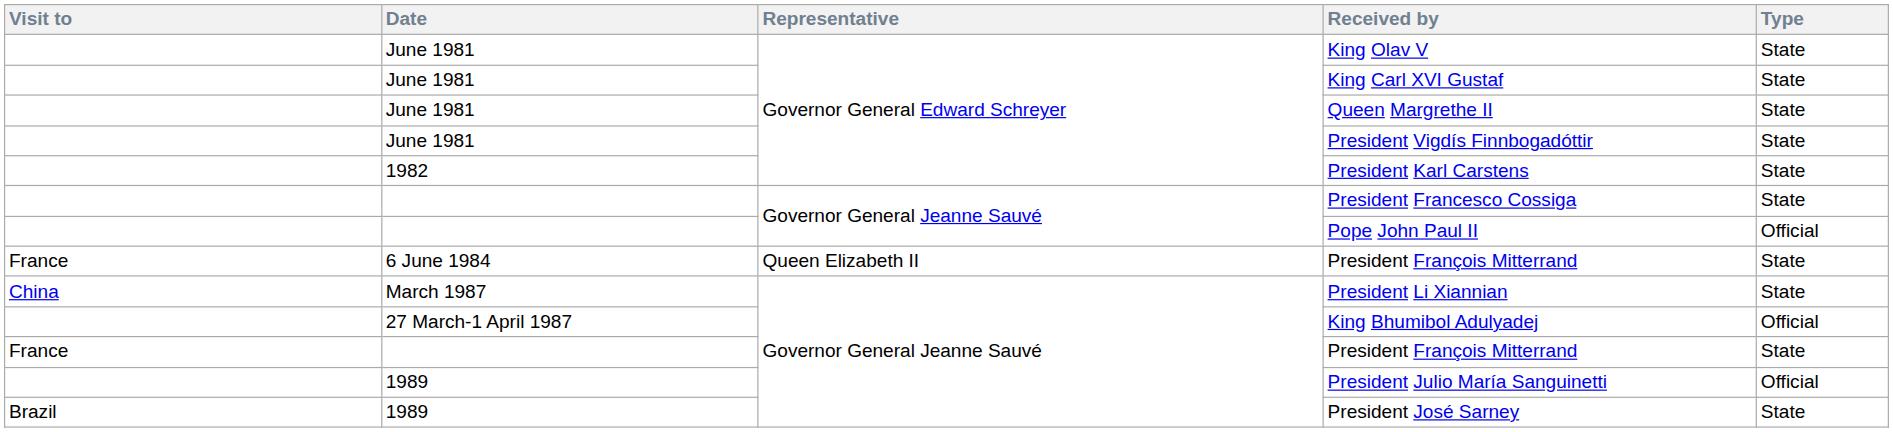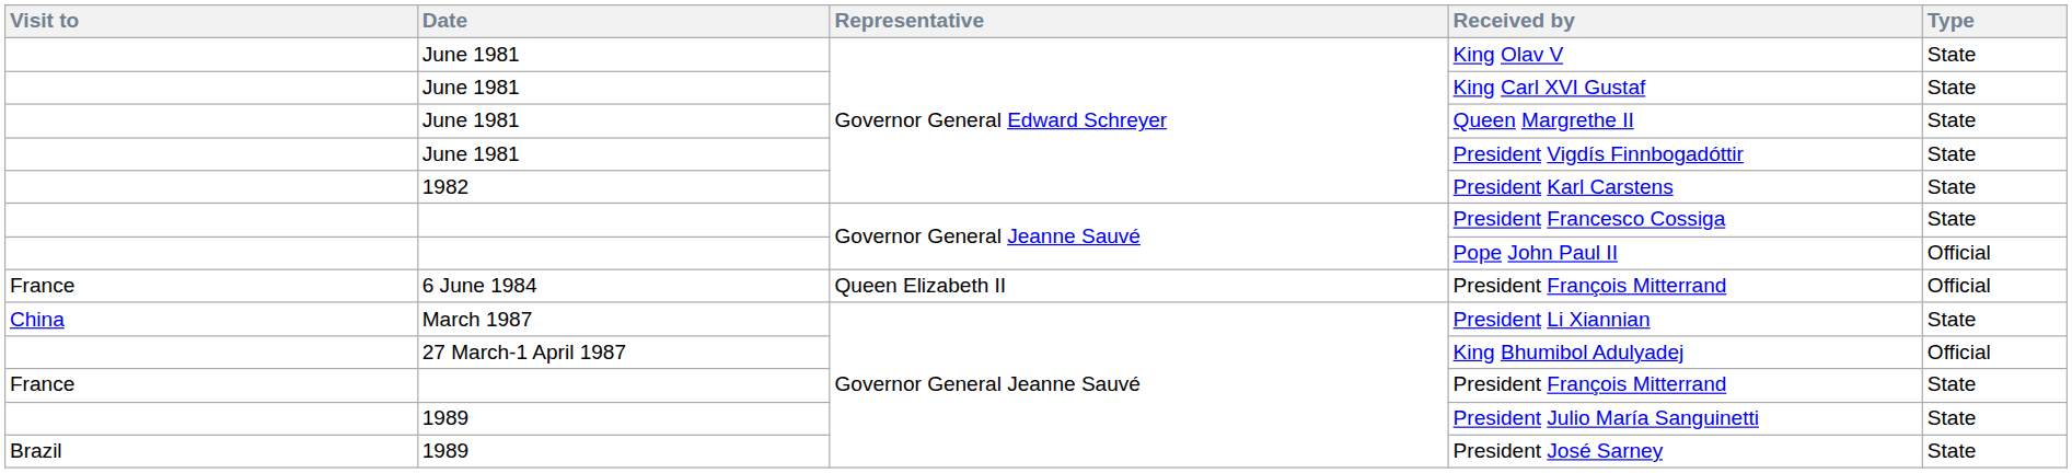6 June 1984 / President François Mitterrand | Type: State -> Official
President Julio María Sanguinetti | Type: Official -> State
